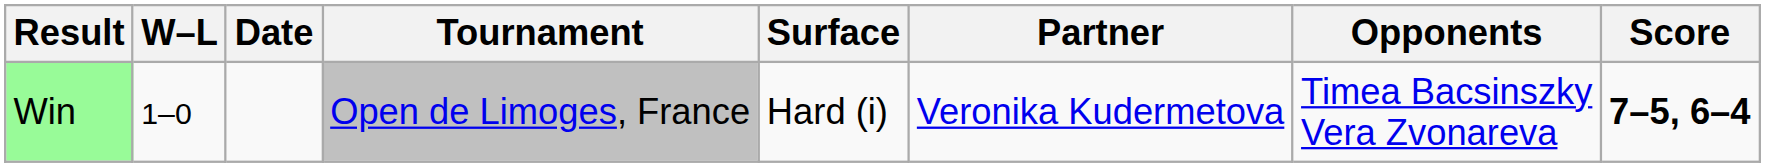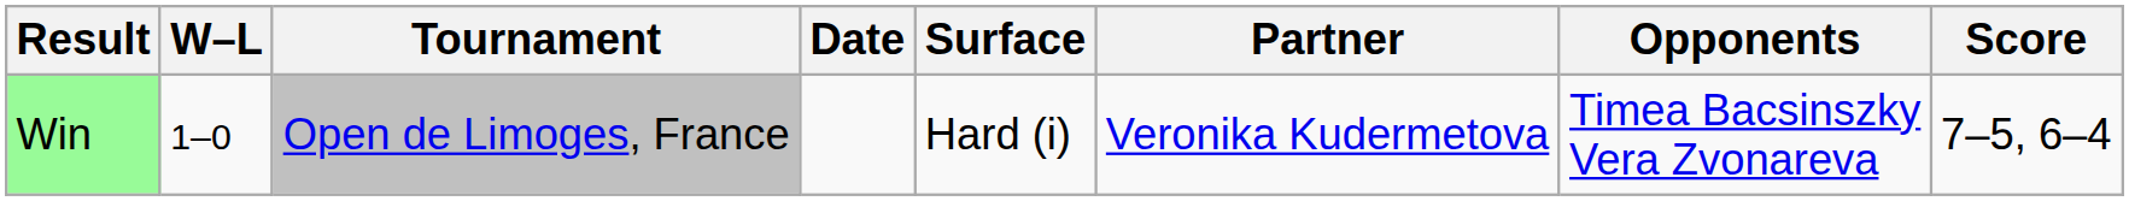columns swapped: Date <-> Tournament
Win | Score: bold -> normal
